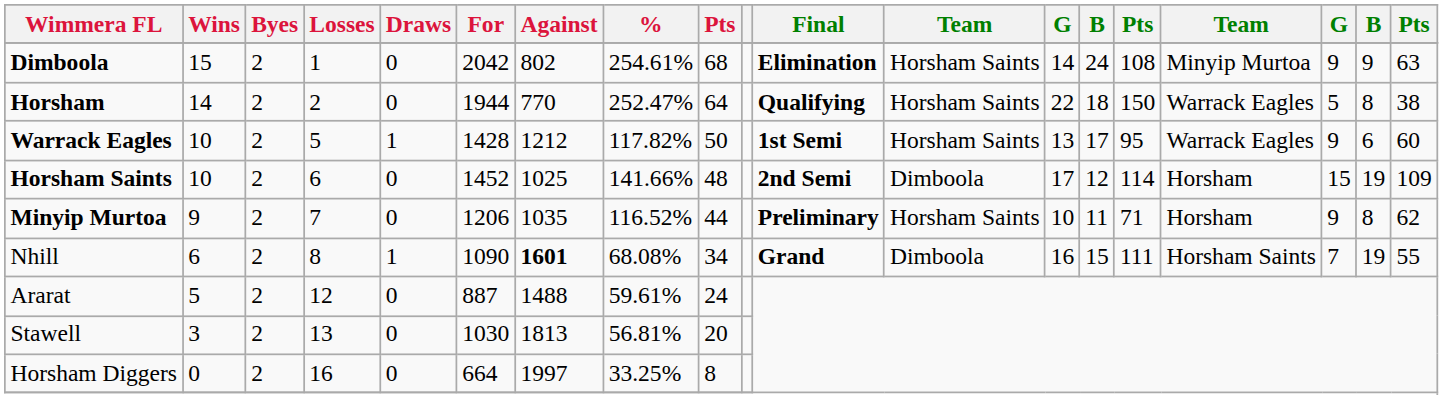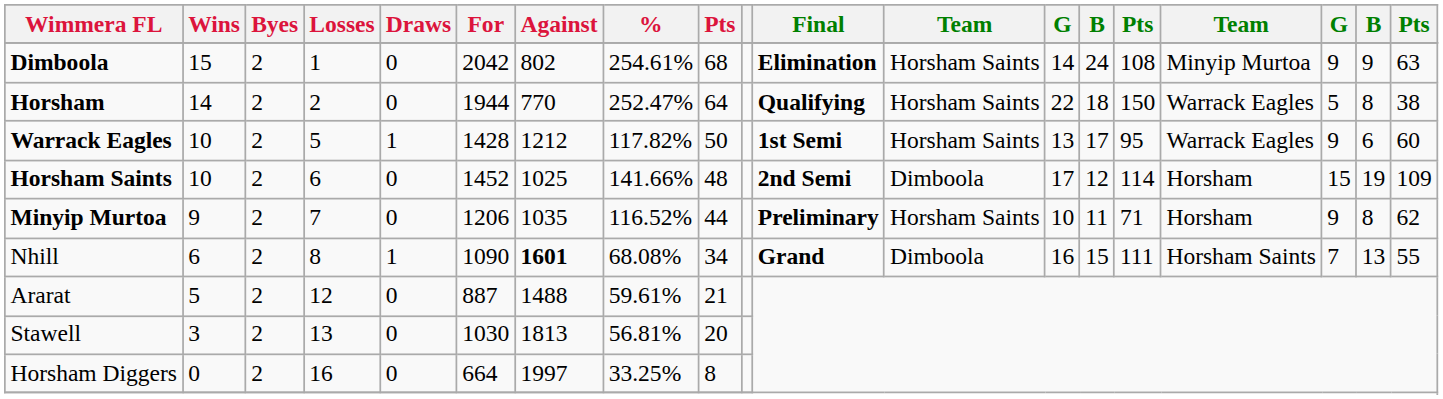Nhill | column 18: 19 -> 13
Ararat | column 9: 24 -> 21
